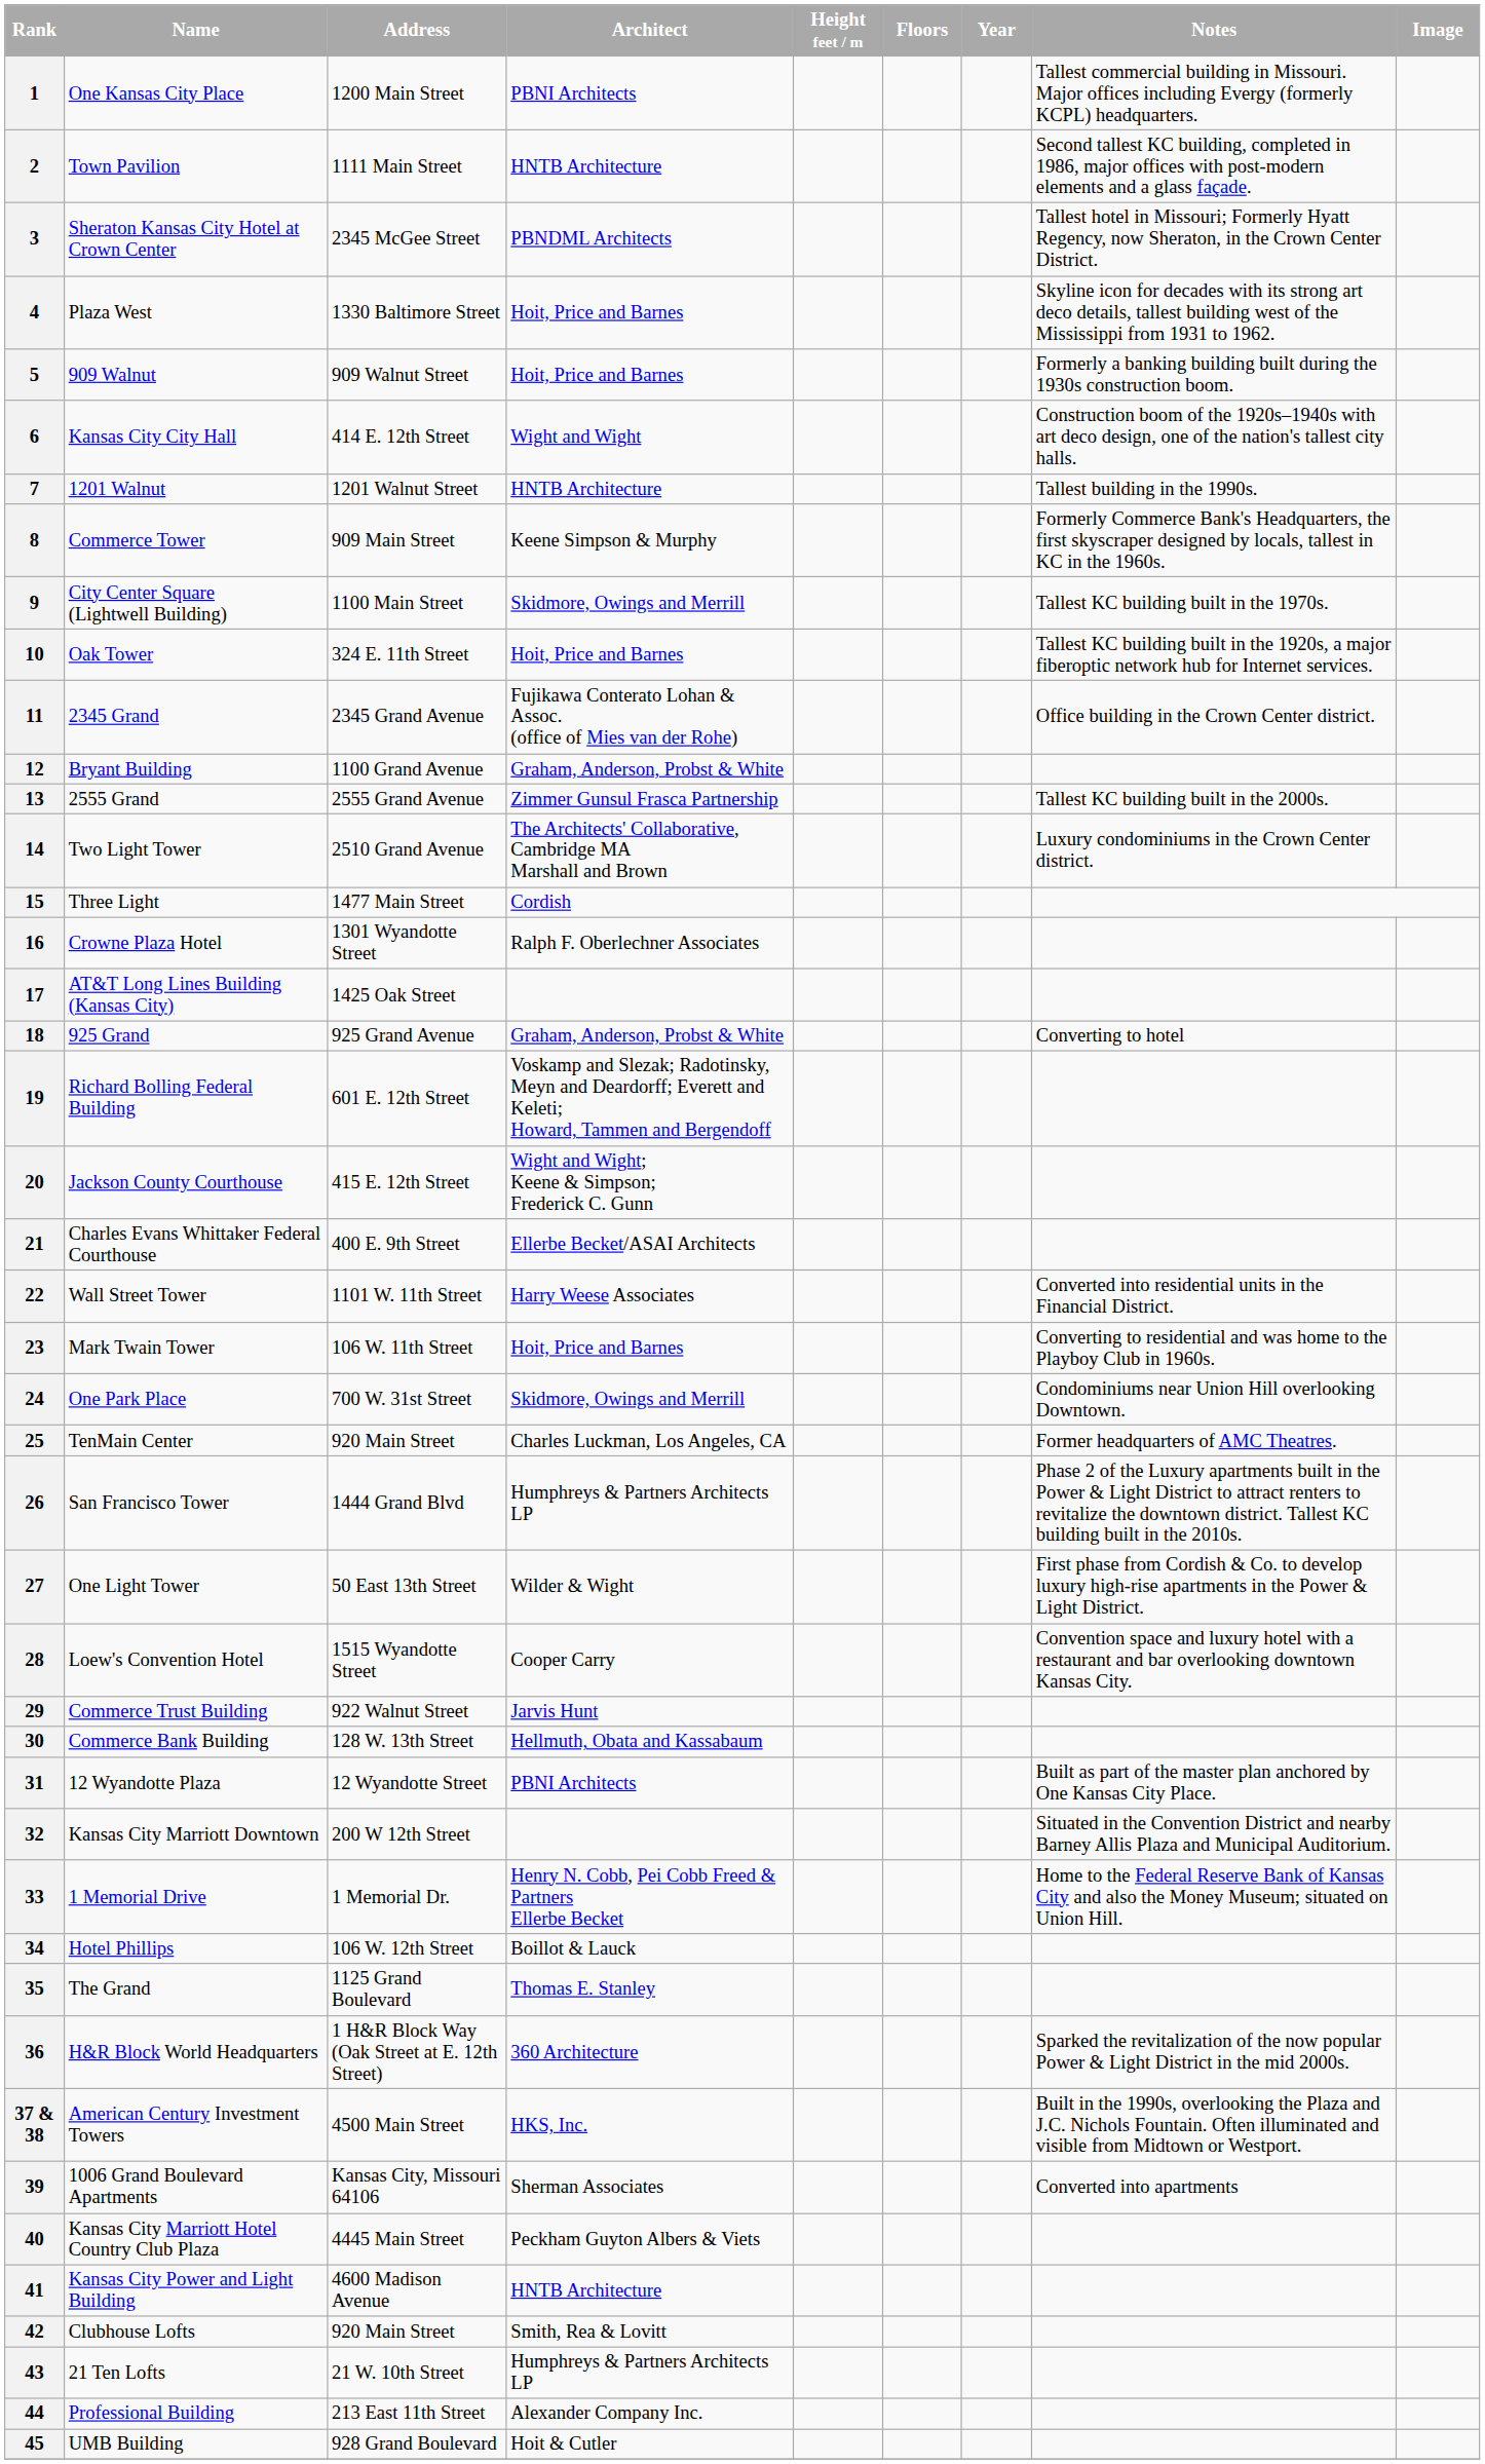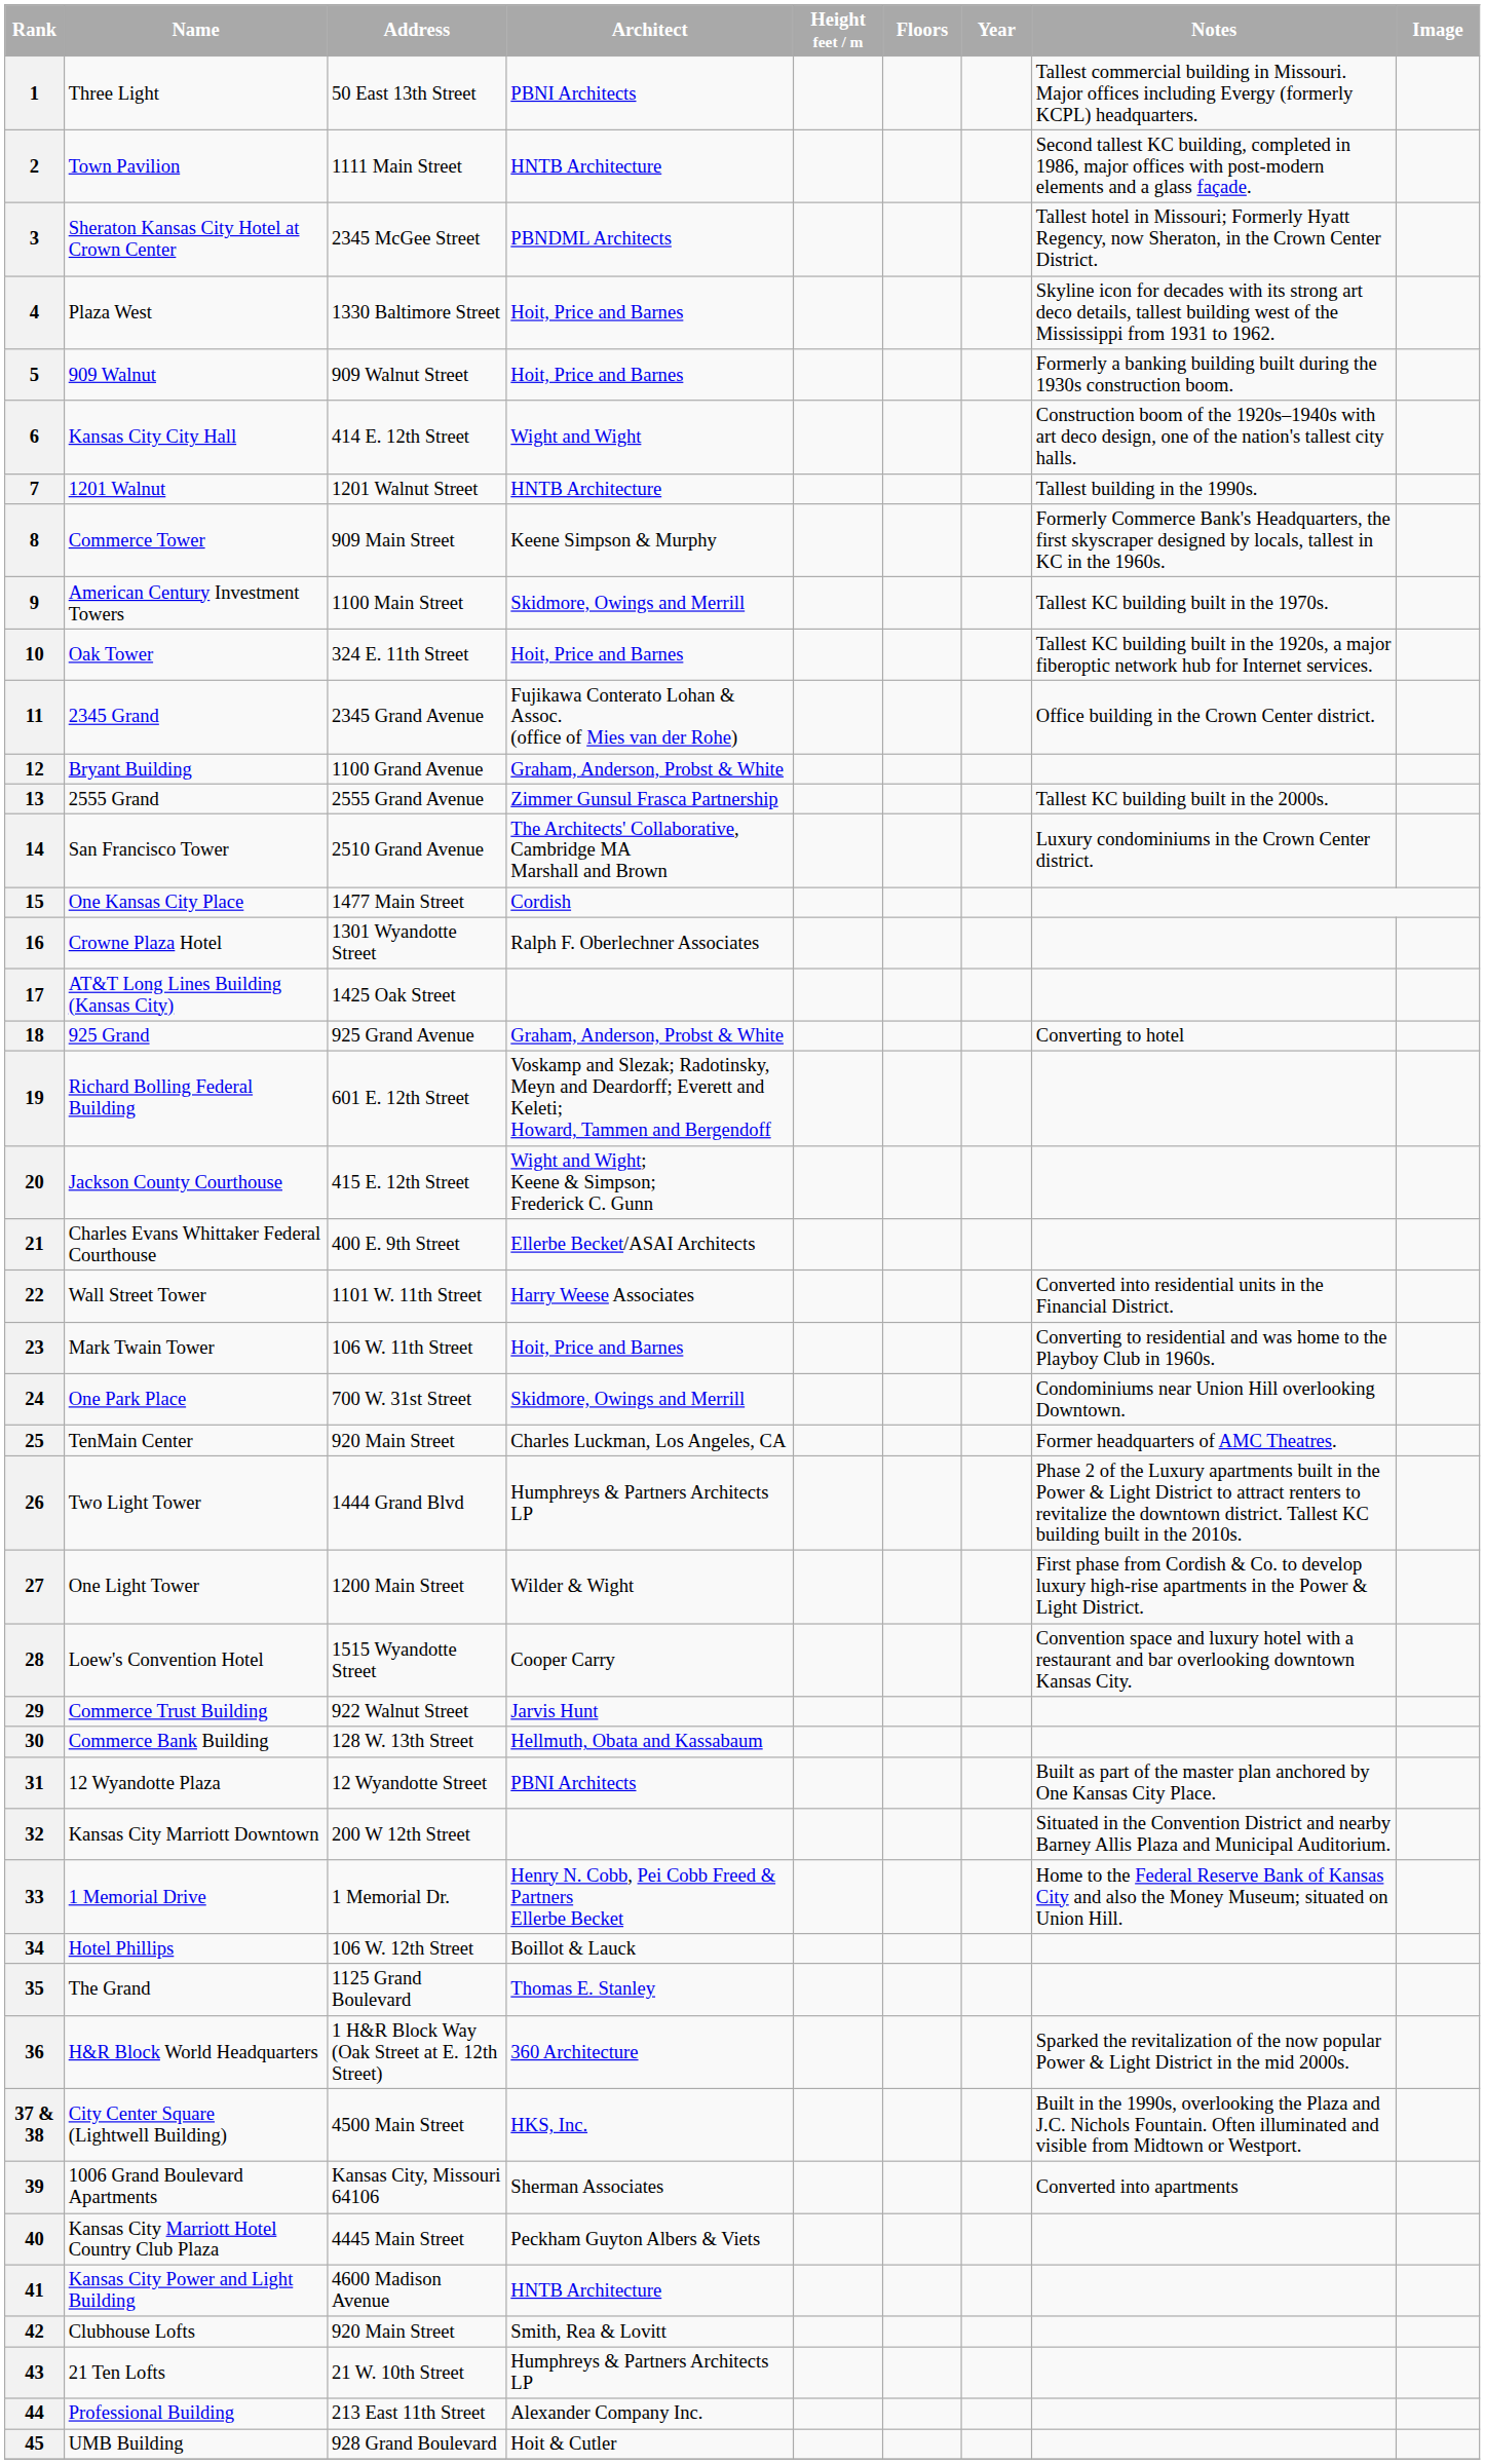1 | Name: One Kansas City Place -> Three Light
1 | Address: 1200 Main Street -> 50 East 13th Street
9 | Name: City Center Square (Lightwell Building) -> American Century Investment Towers
14 | Name: Two Light Tower -> San Francisco Tower
15 | Name: Three Light -> One Kansas City Place
26 | Name: San Francisco Tower -> Two Light Tower
27 | Address: 50 East 13th Street -> 1200 Main Street
37 & 38 | Name: American Century Investment Towers -> City Center Square (Lightwell Building)
